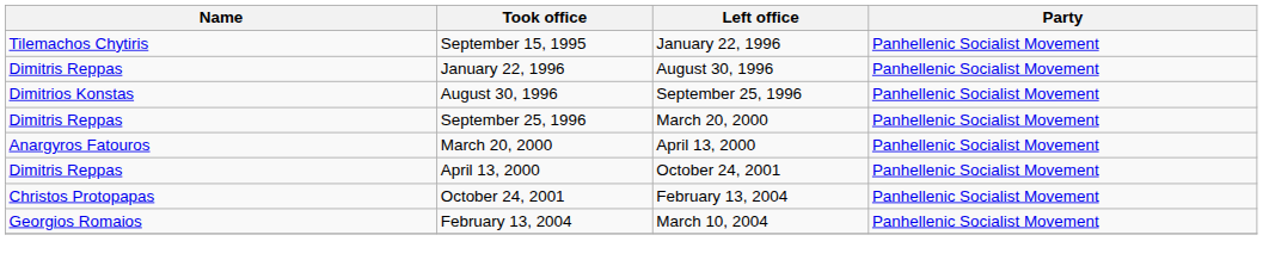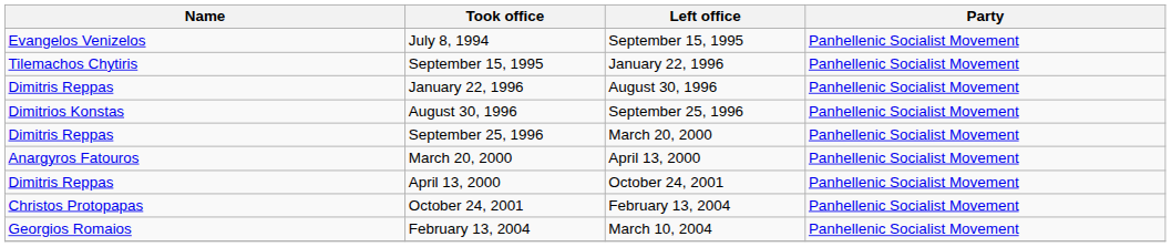+ row: Evangelos Venizelos | July 8, 1994 | September 15, 1995 | Panhellenic Socialist Movement
